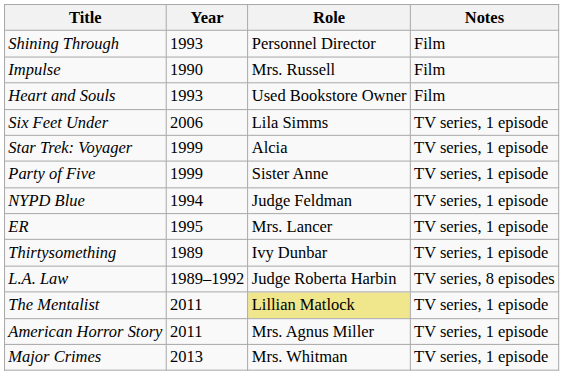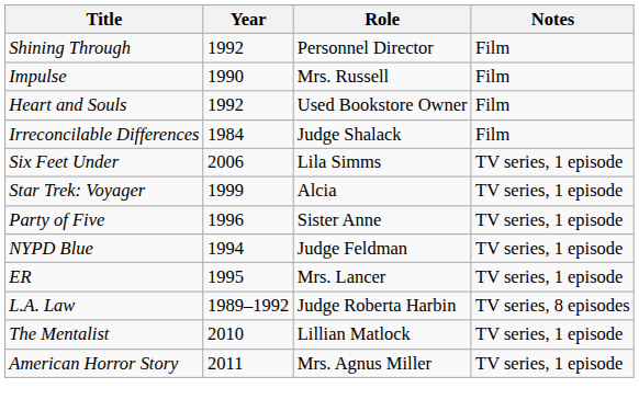Shining Through | Year: 1993 -> 1992
Heart and Souls | Year: 1993 -> 1992
+ row: Irreconcilable Differences | 1984 | Judge Shalack | Film
Party of Five | Year: 1999 -> 1996
- row: Thirtysomething | 1989 | Ivy Dunbar | TV series, 1 episode
The Mentalist | Year: 2011 -> 2010
The Mentalist | Role: khaki background -> no background
- row: Major Crimes | 2013 | Mrs. Whitman | TV series, 1 episode
